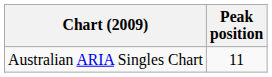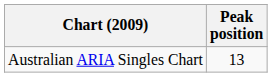Australian ARIA Singles Chart | Peak position: 11 -> 13
